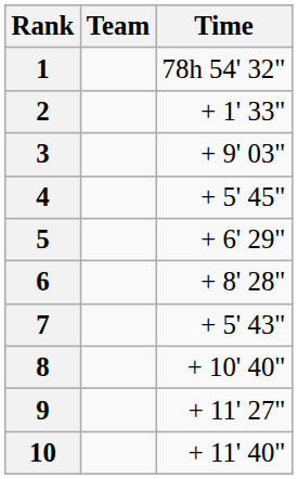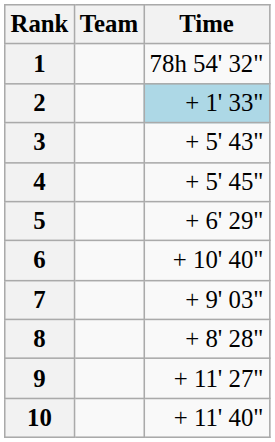2 | Time: no background -> lightblue background
3 | Time: + 9' 03" -> + 5' 43"
6 | Time: + 8' 28" -> + 10' 40"
7 | Time: + 5' 43" -> + 9' 03"
8 | Time: + 10' 40" -> + 8' 28"
